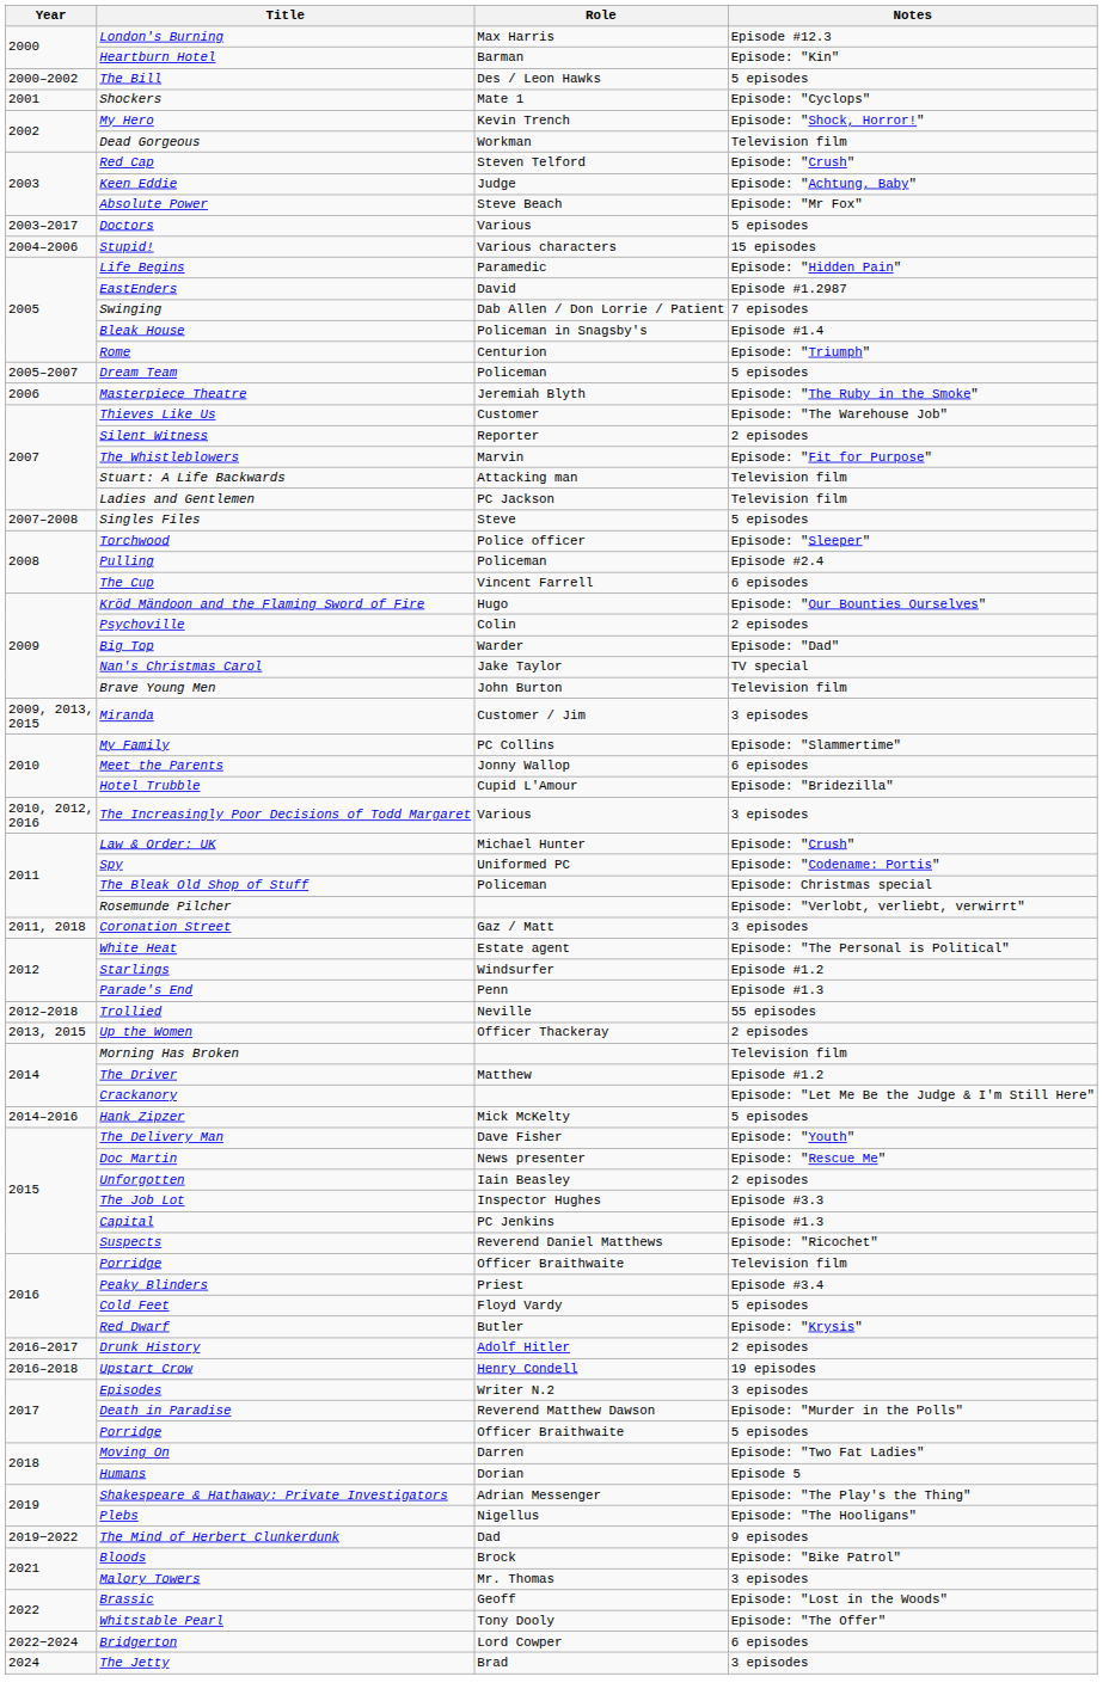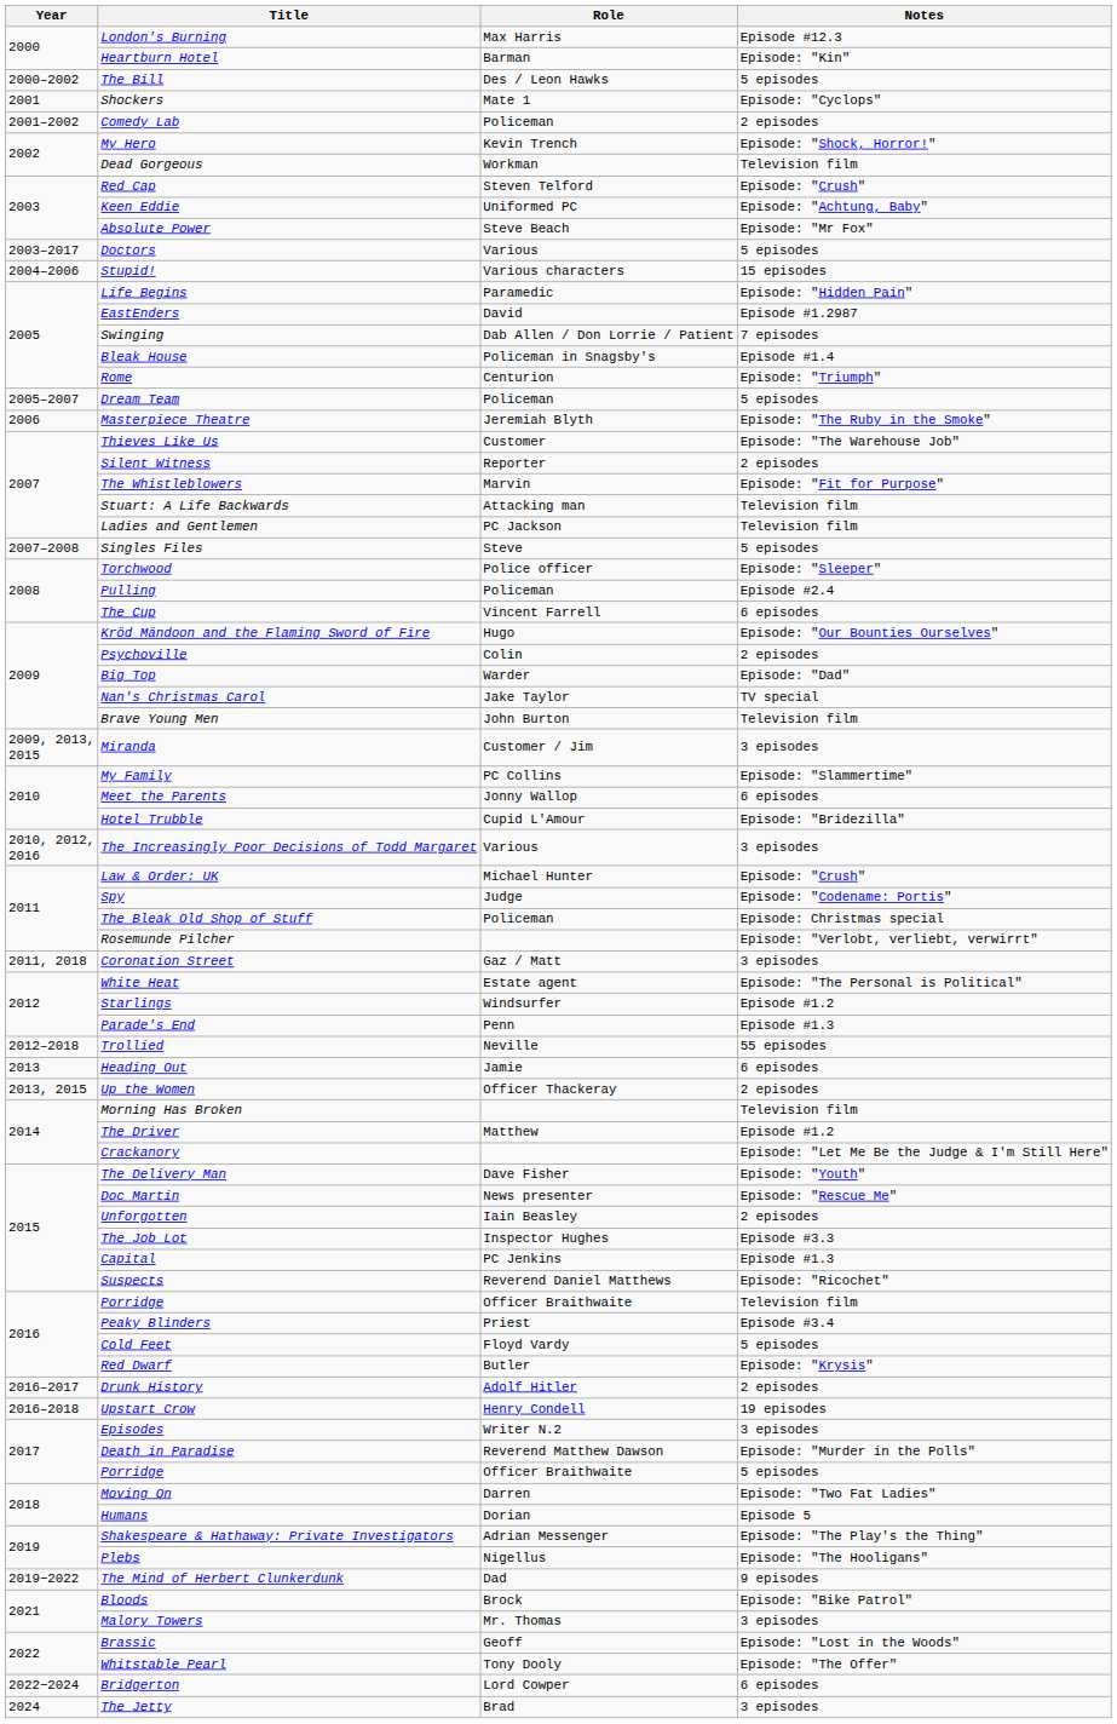+ row: 2001–2002 | Comedy Lab | Policeman | 2 episodes
Keen Eddie | Role: Judge -> Uniformed PC
Spy | Role: Uniformed PC -> Judge
+ row: 2013 | Heading Out | Jamie | 6 episodes
- row: 2014–2016 | Hank Zipzer | Mick McKelty | 5 episodes
